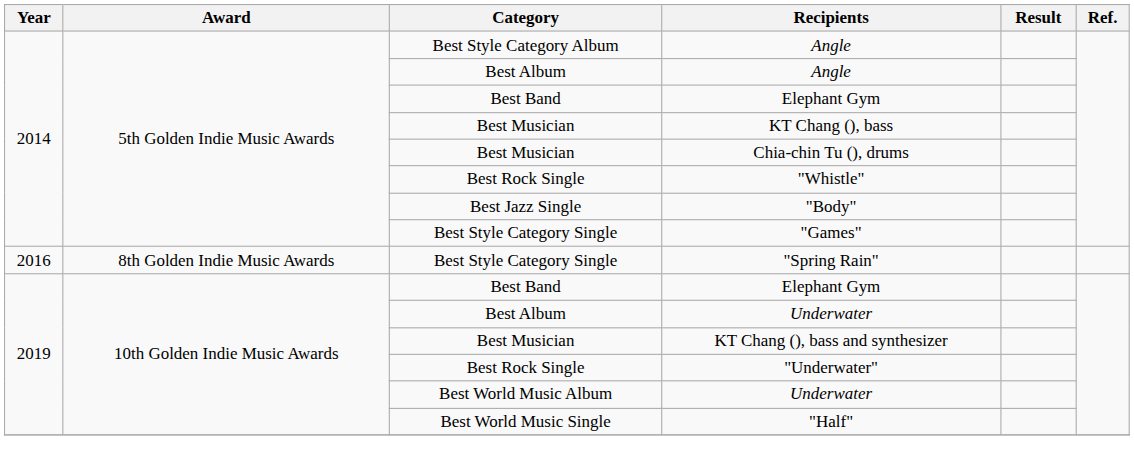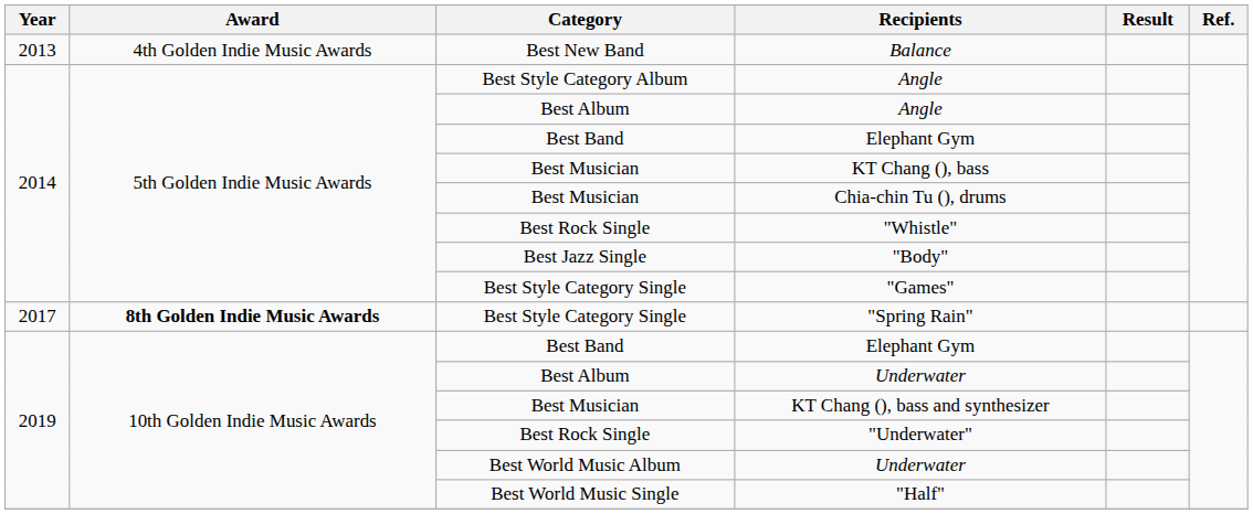+ row: 2013 | 4th Golden Indie Music Awards | Best New Band | Balance
"Spring Rain" | Year: 2016 -> 2017
"Spring Rain" | Award: normal -> bold
